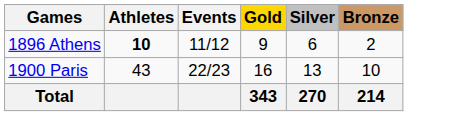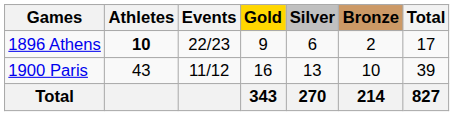+ column: Total | 17 | 39 | 827
1896 Athens | Events: 11/12 -> 22/23
1900 Paris | Events: 22/23 -> 11/12
